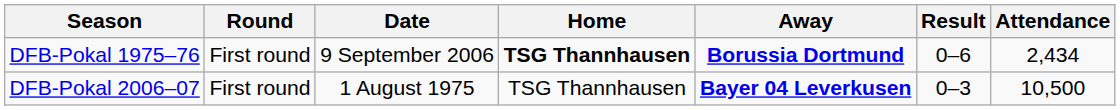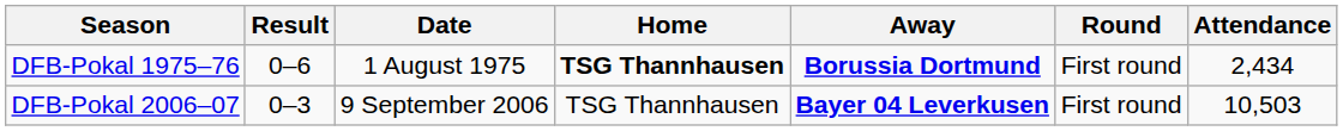columns swapped: Round <-> Result
DFB-Pokal 1975–76 | Date: 9 September 2006 -> 1 August 1975
DFB-Pokal 2006–07 | Date: 1 August 1975 -> 9 September 2006
DFB-Pokal 2006–07 | Attendance: 10,500 -> 10,503
